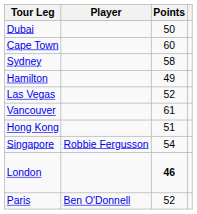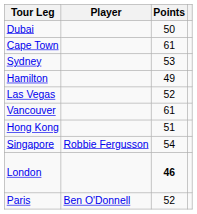Cape Town | Points: 60 -> 61
Sydney | Points: 58 -> 53
